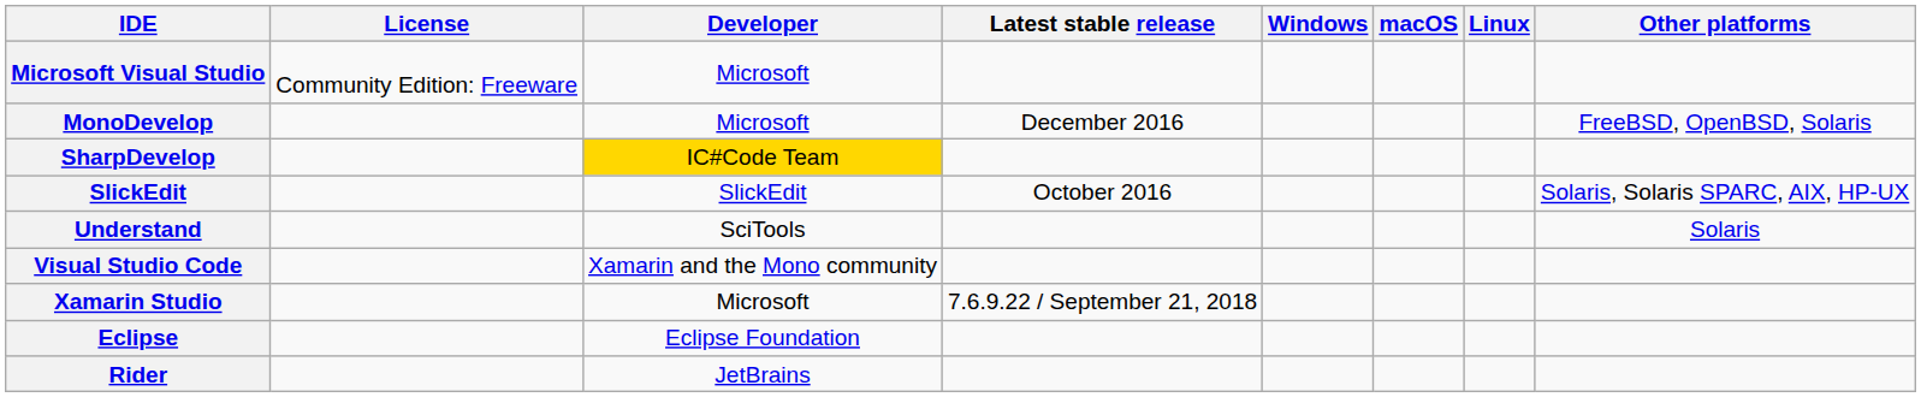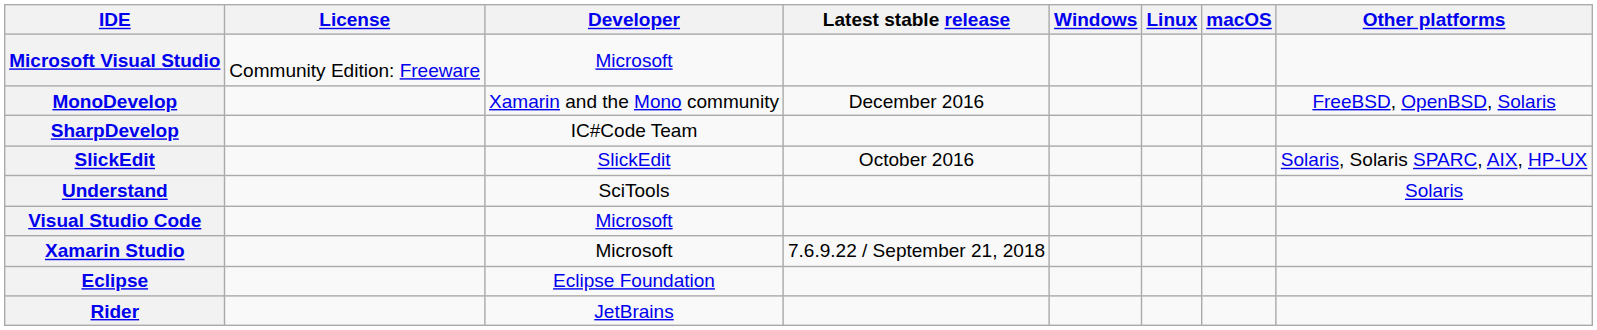columns swapped: Linux <-> macOS
MonoDevelop | Developer: Microsoft -> Xamarin and the Mono community
SharpDevelop | Developer: gold background -> no background
Visual Studio Code | Developer: Xamarin and the Mono community -> Microsoft
